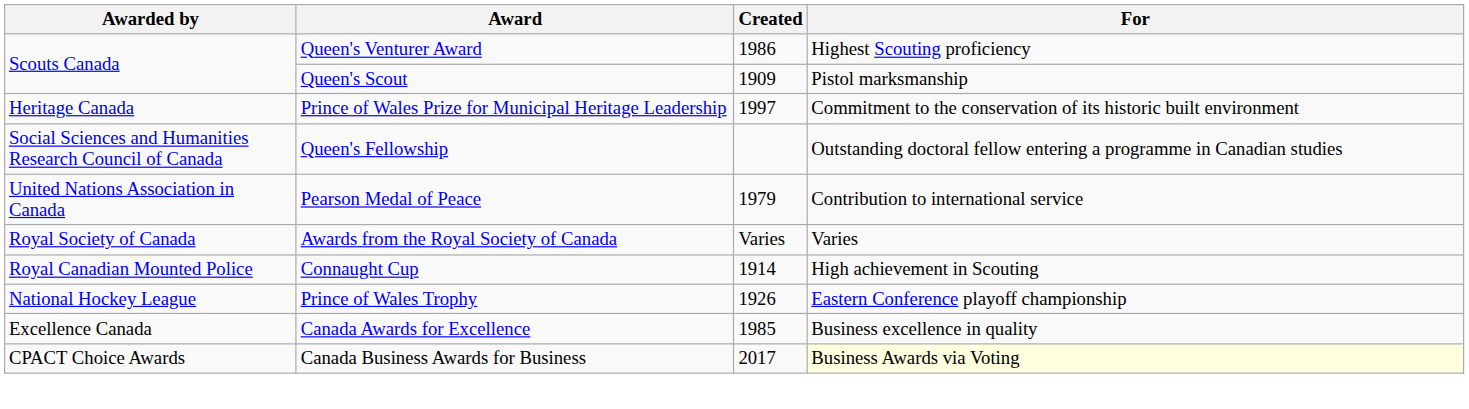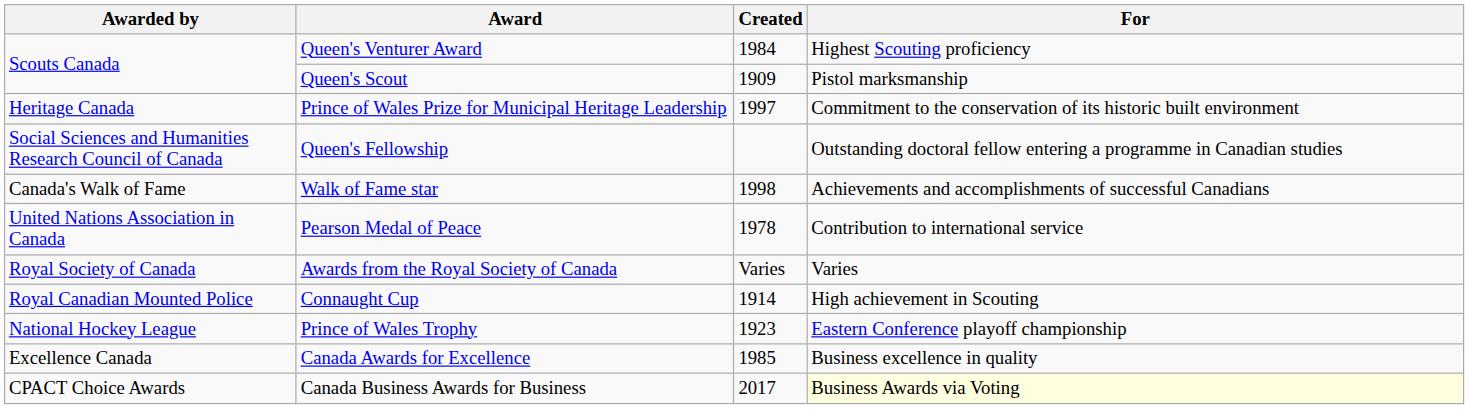Queen's Venturer Award | Created: 1986 -> 1984
+ row: Canada's Walk of Fame | Walk of Fame star | 1998 | Achievements and accomplishments of successful Canadians
Pearson Medal of Peace | Created: 1979 -> 1978
Prince of Wales Trophy | Created: 1926 -> 1923
